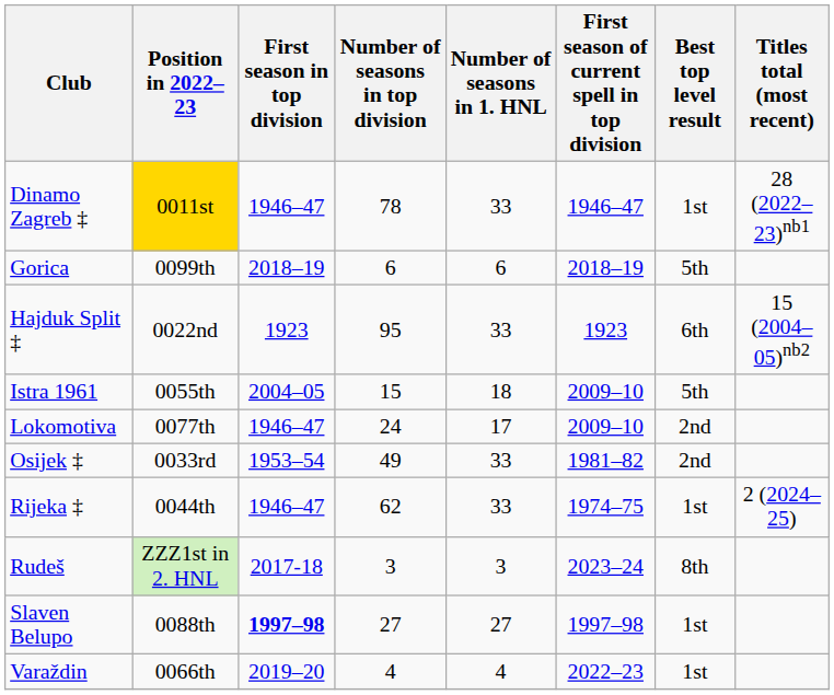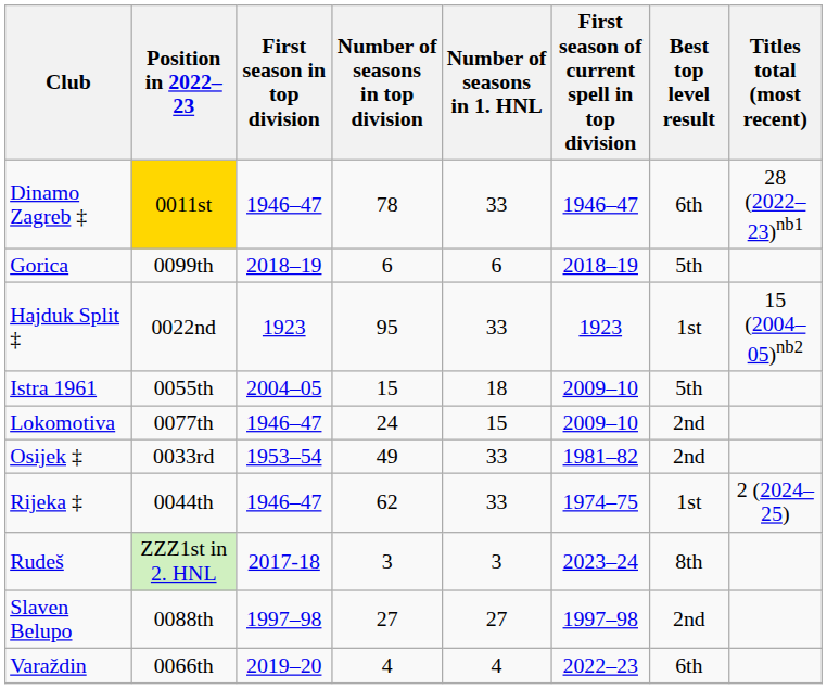Dinamo Zagreb ‡ | Best top level result: 1st -> 6th
Hajduk Split ‡ | Best top level result: 6th -> 1st
Lokomotiva | Number of seasons in 1. HNL: 17 -> 15
Slaven Belupo | First season in top division: bold -> normal
Slaven Belupo | Best top level result: 1st -> 2nd
Varaždin | Best top level result: 1st -> 6th
